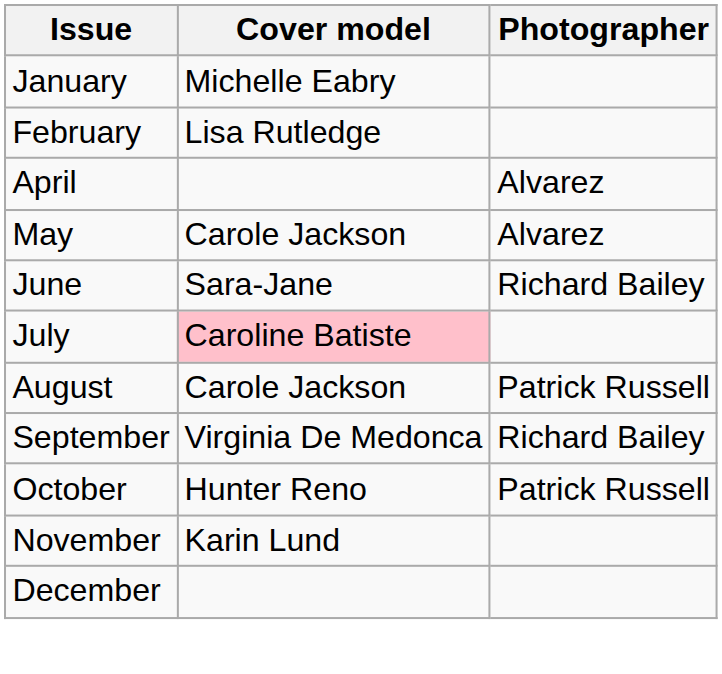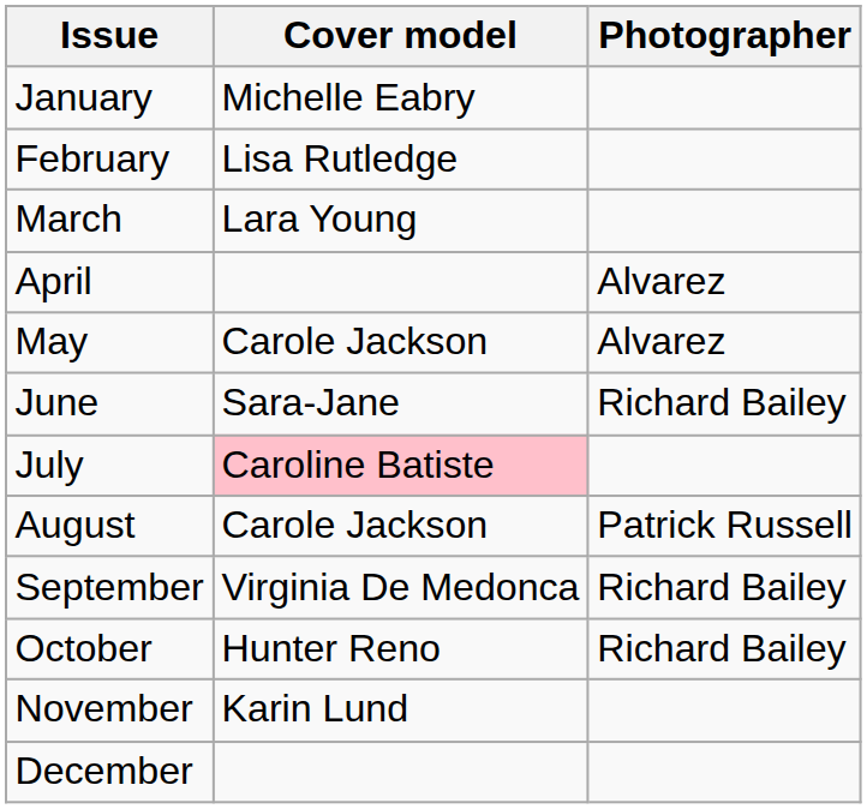+ row: March | Lara Young
October | Photographer: Patrick Russell -> Richard Bailey
